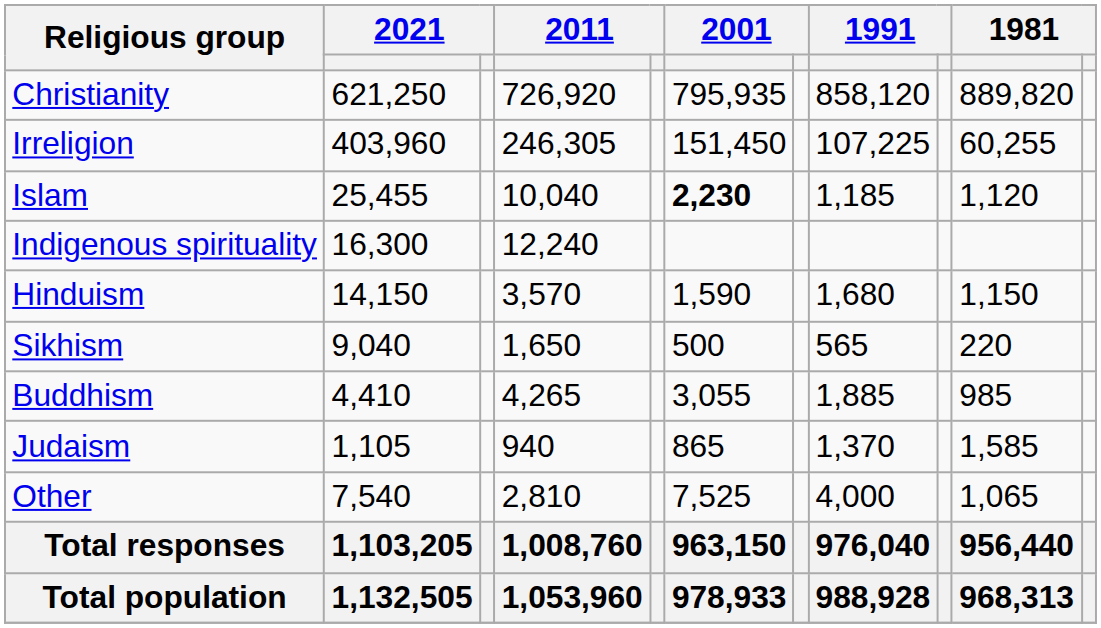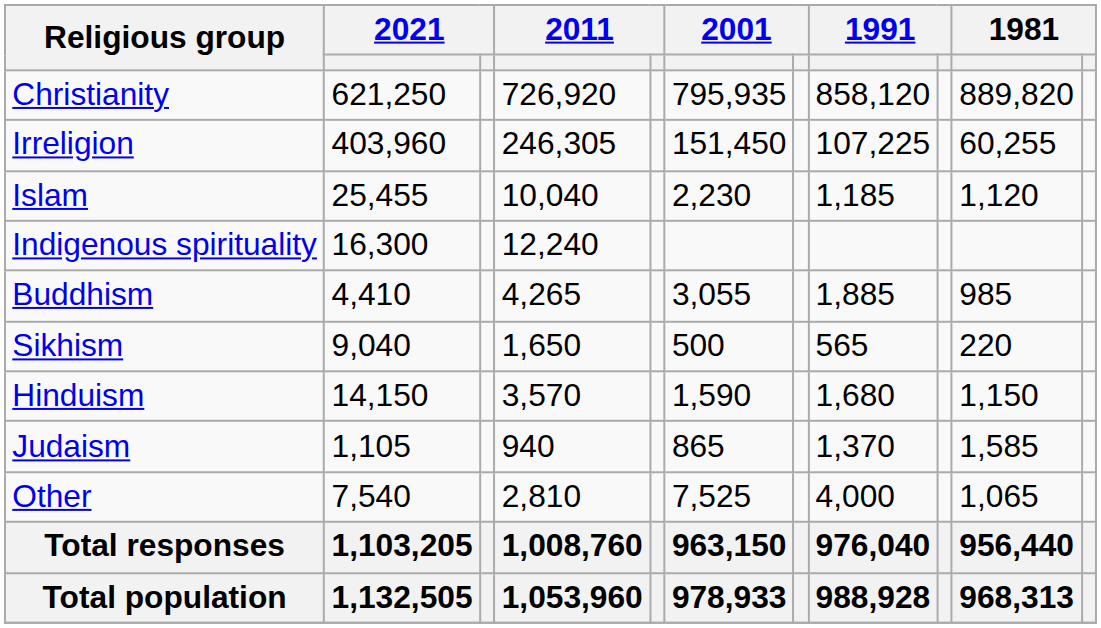Islam | column 6: bold -> normal
rows swapped: Hinduism <-> Buddhism
